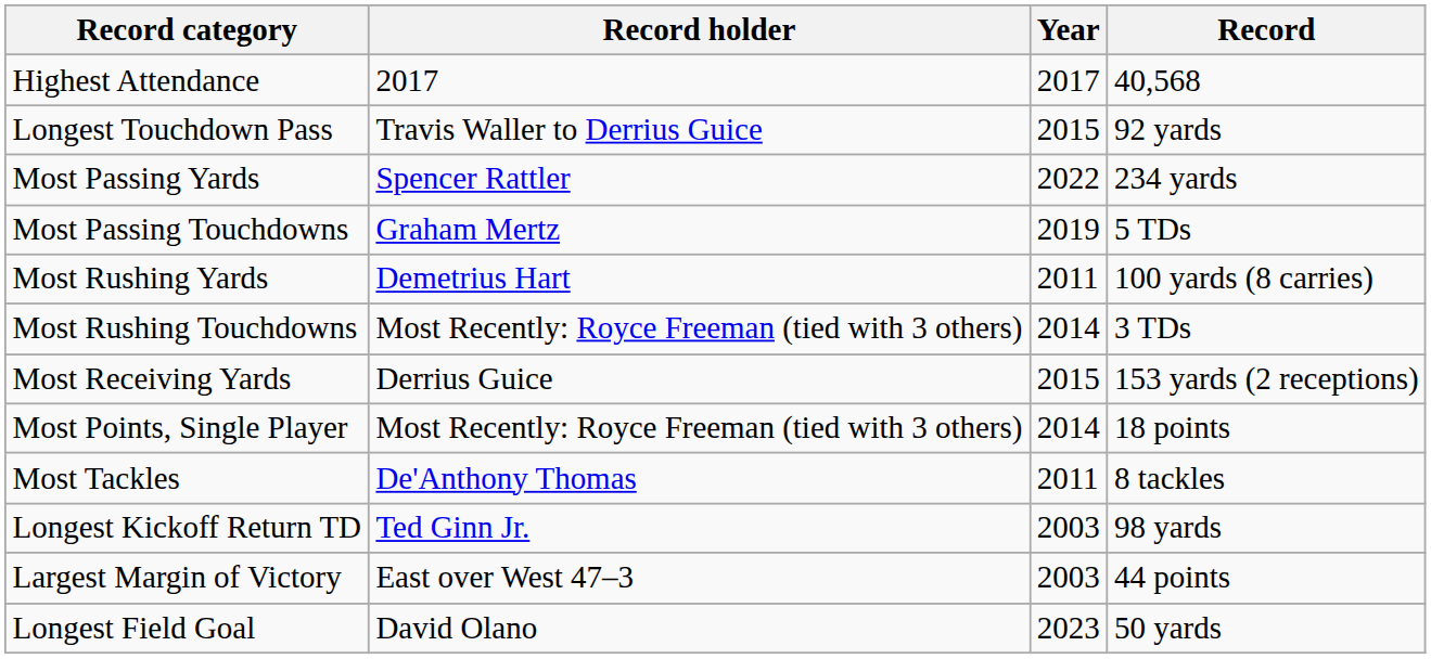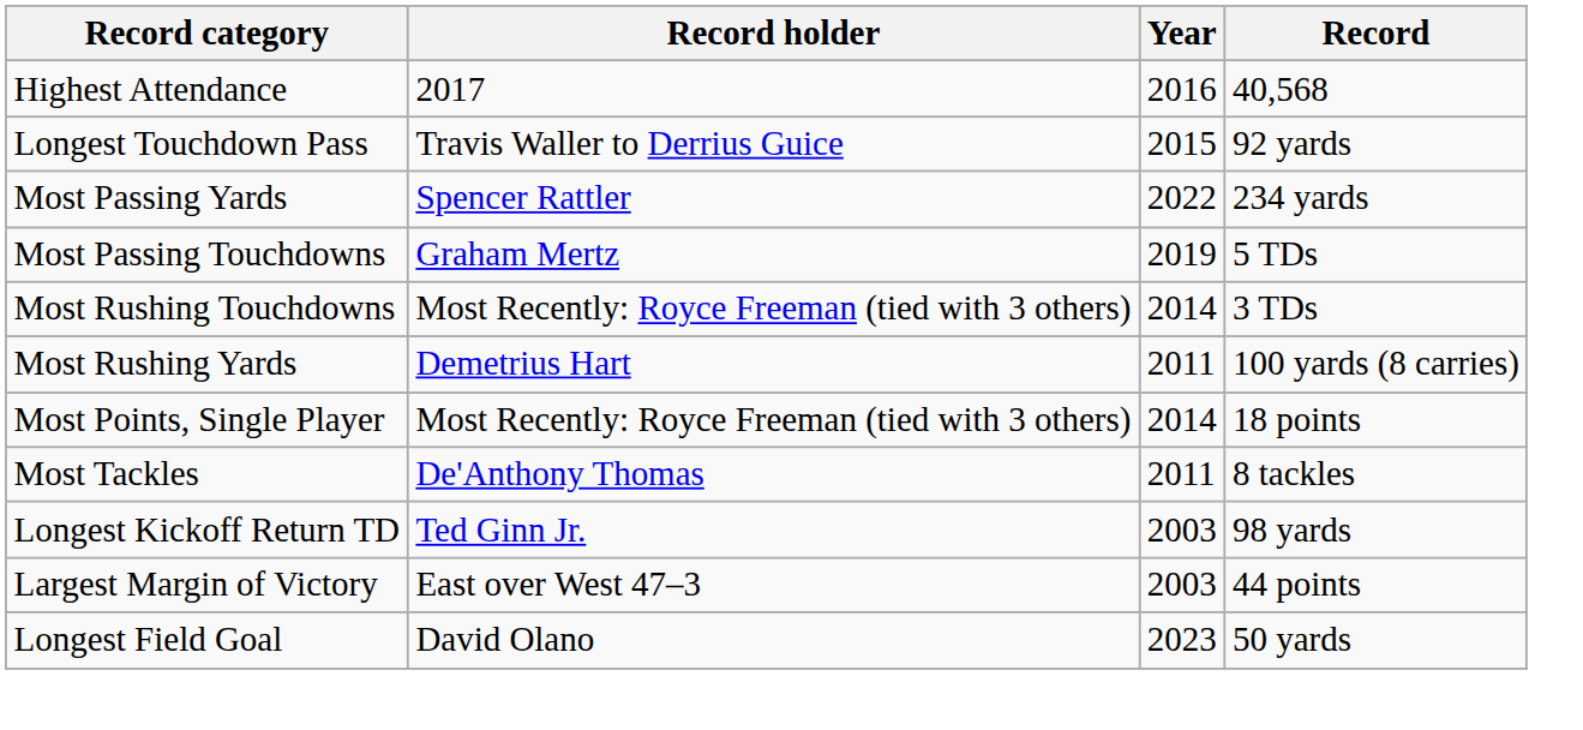Highest Attendance | Year: 2017 -> 2016
rows swapped: Most Rushing Yards <-> Most Rushing Touchdowns
- row: Most Receiving Yards | Derrius Guice | 2015 | 153 yards (2 receptions)
